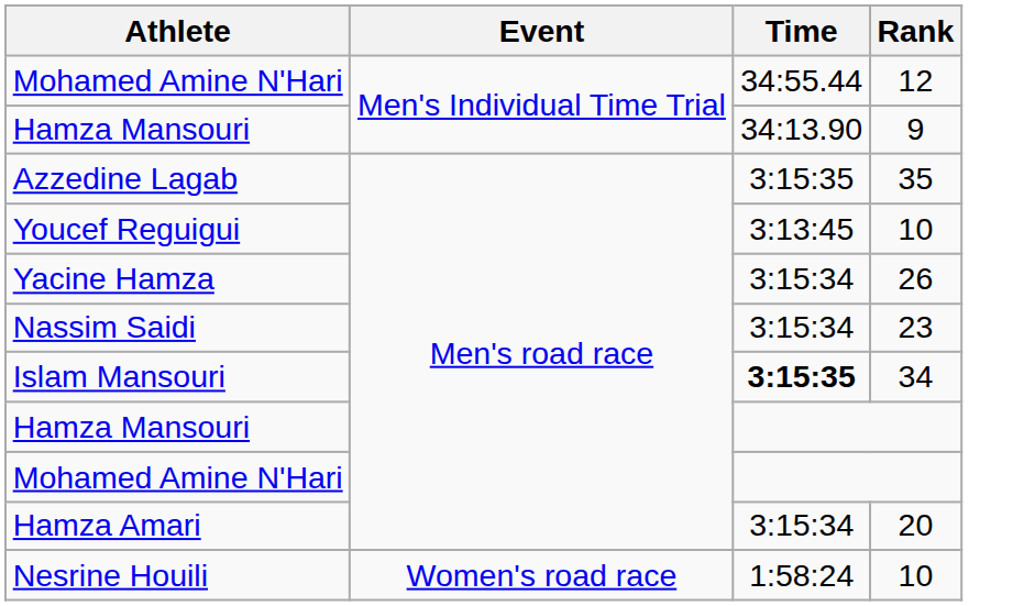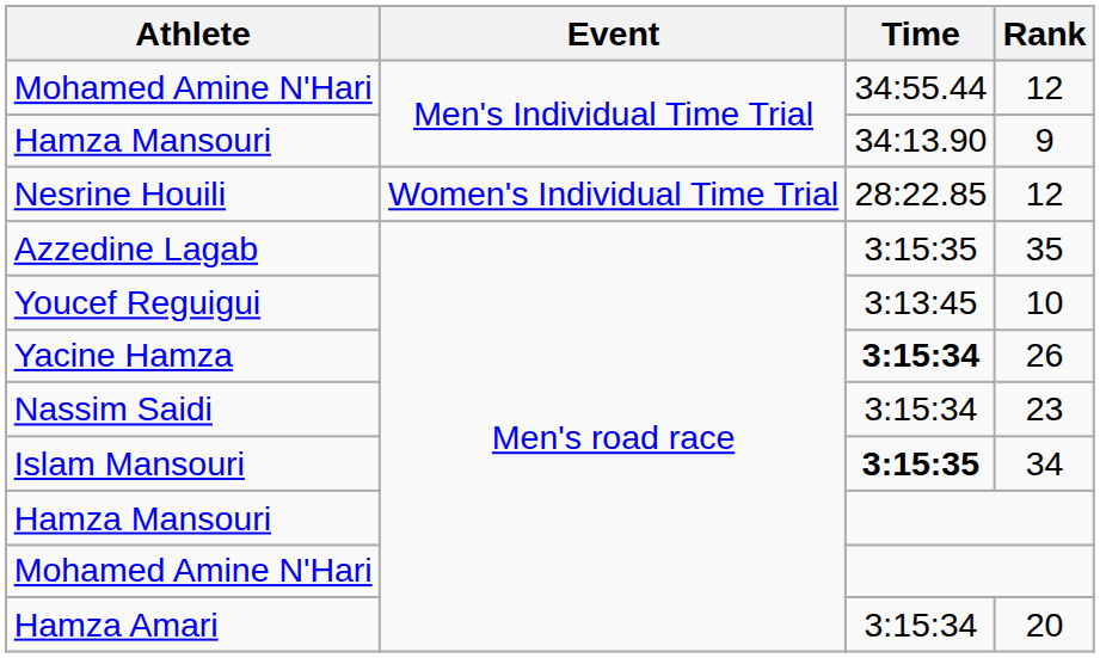+ row: Nesrine Houili | Women's Individual Time Trial | 28:22.85 | 12
Yacine Hamza | Time: normal -> bold
- row: Nesrine Houili | Women's road race | 1:58:24 | 10
